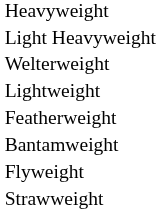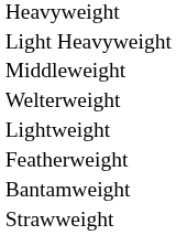+ row: Middleweight
- row: Flyweight
